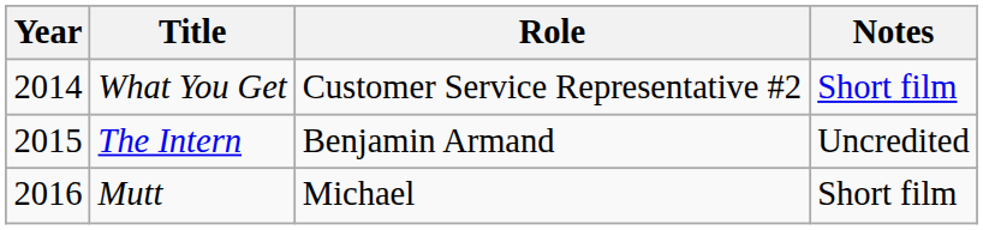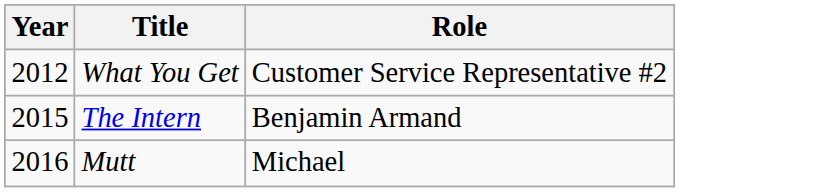- column: Notes | Short film | Uncredited | Short film
What You Get | Year: 2014 -> 2012
